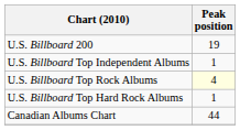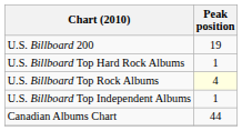rows swapped: U.S. Billboard Top Hard Rock Albums <-> U.S. Billboard Top Independent Albums
